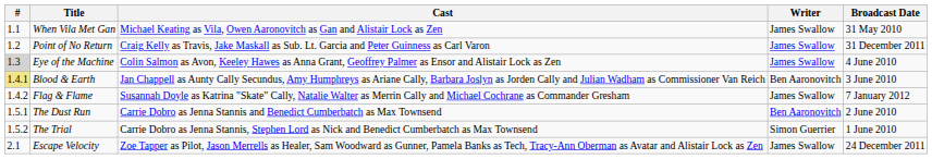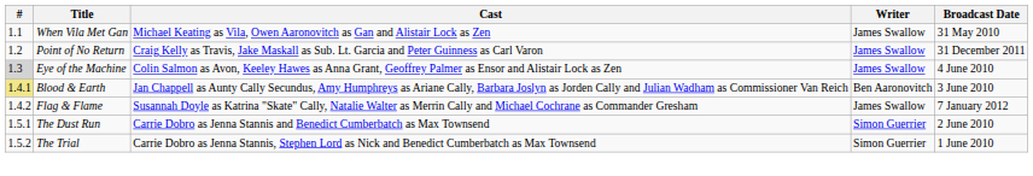The Dust Run | Writer: Ben Aaronovitch -> Simon Guerrier
- row: 2.1 | Escape Velocity | Zoe Tapper as Pilot, Jason Merrells as Healer, Sam Woodward as Gunner, Pamela Banks as Tech, Tracy-Ann Oberman as Avatar and Alistair Lock as Zen | James Swallow | 24 December 2011
